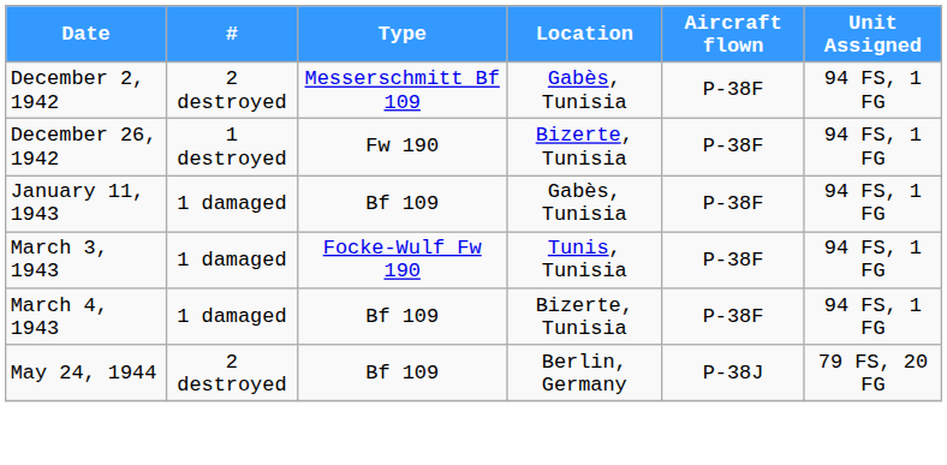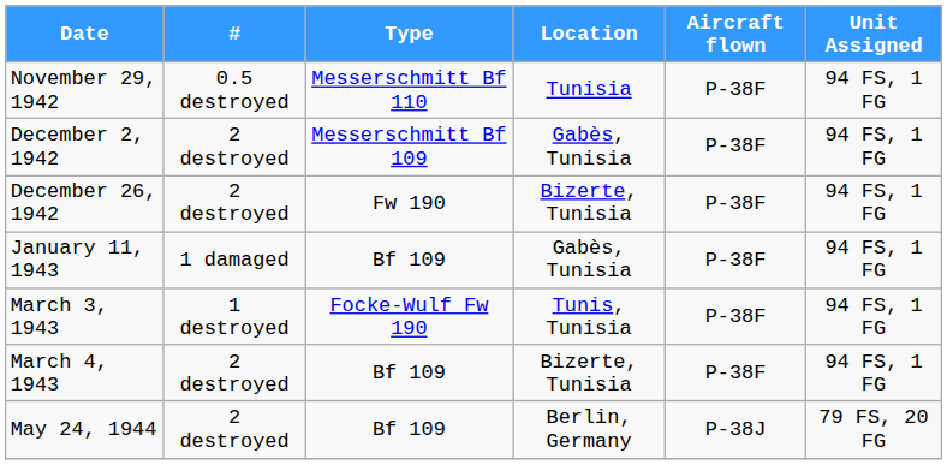+ row: November 29, 1942 | 0.5 destroyed | Messerschmitt Bf 110 | Tunisia | P-38F | 94 FS, 1 FG
December 26, 1942 | #: 1 destroyed -> 2 destroyed
March 3, 1943 | #: 1 damaged -> 1 destroyed
March 4, 1943 | #: 1 damaged -> 2 destroyed
